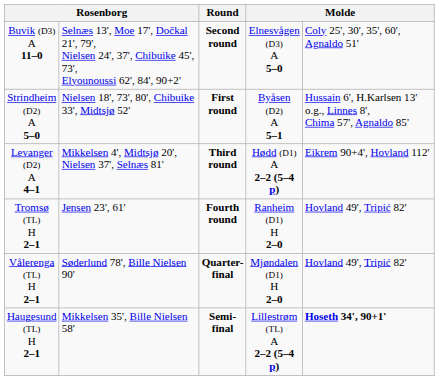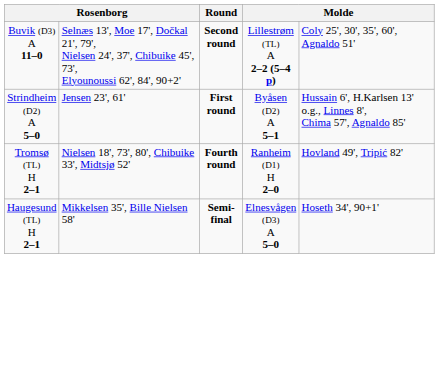Buvik (D3) A 11–0 | column 4: Elnesvågen (D3) A 5–0 -> Lillestrøm (TL) A 2–2 (5–4 p)
Strindheim (D2) A 5–0 | column 2: Nielsen 18', 73', 80', Chibuike 33', Midtsjø 52' -> Jensen 23', 61'
- row: Levanger (D2) A 4–1 | Mikkelsen 4', Midtsjø 20', Nielsen 37', Selnæs 81' | Third round | Hødd (D1) A 2–2 (5–4 p) | Eikrem 90+4', Hovland 112'
Tromsø (TL) H 2–1 | column 2: Jensen 23', 61' -> Nielsen 18', 73', 80', Chibuike 33', Midtsjø 52'
- row: Vålerenga (TL) H 2–1 | Søderlund 78', Bille Nielsen 90' | Quarter-final | Mjøndalen (D1) H 2–0 | Hovland 49', Tripić 82'
Haugesund (TL) H 2–1 | column 4: Lillestrøm (TL) A 2–2 (5–4 p) -> Elnesvågen (D3) A 5–0
Haugesund (TL) H 2–1 | column 5: bold -> normal
